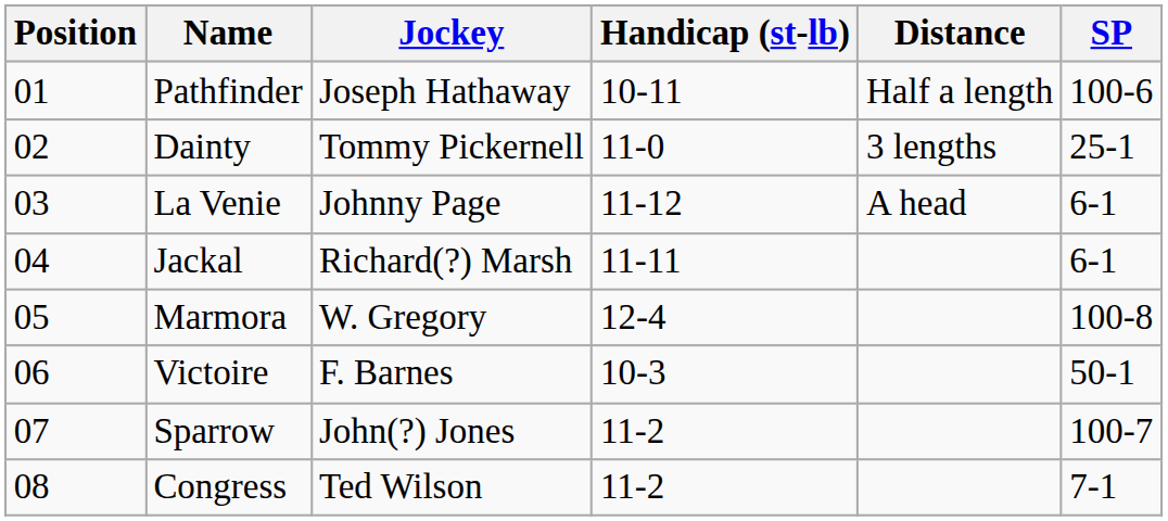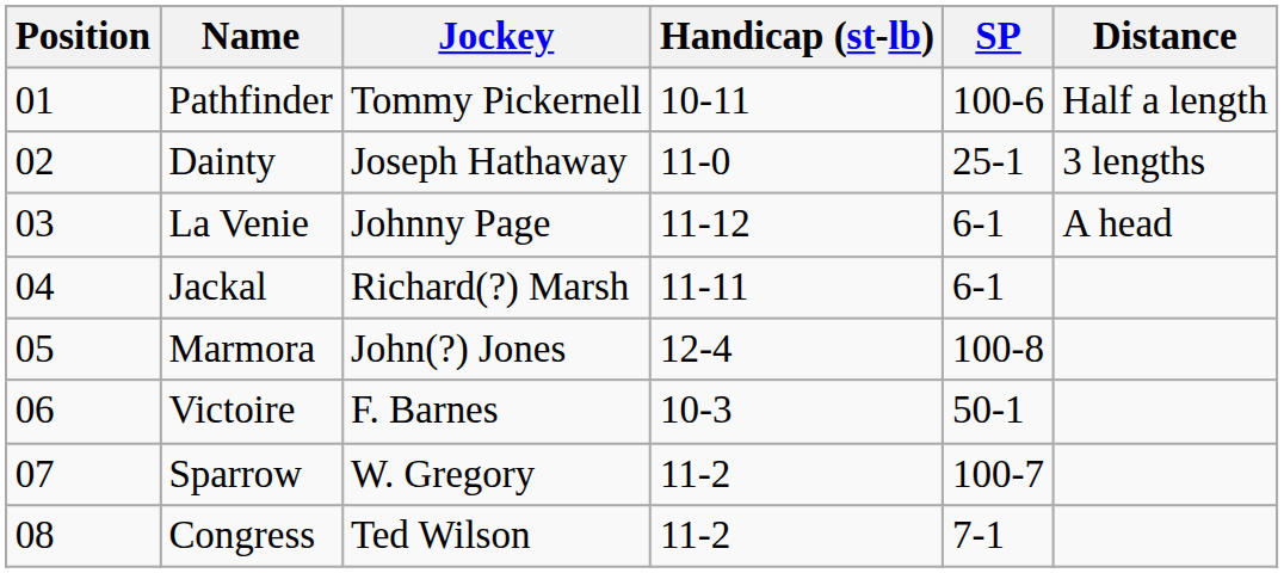columns swapped: SP <-> Distance
Pathfinder | Jockey: Joseph Hathaway -> Tommy Pickernell
Dainty | Jockey: Tommy Pickernell -> Joseph Hathaway
Marmora | Jockey: W. Gregory -> John(?) Jones
Sparrow | Jockey: John(?) Jones -> W. Gregory
